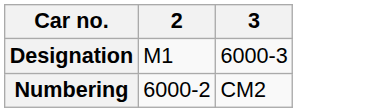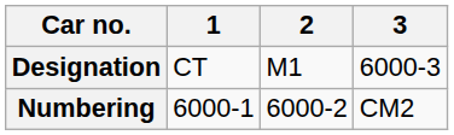+ column: 1 | CT | 6000-1
